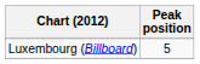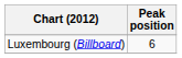Luxembourg (Billboard) | Peak position: 5 -> 6
